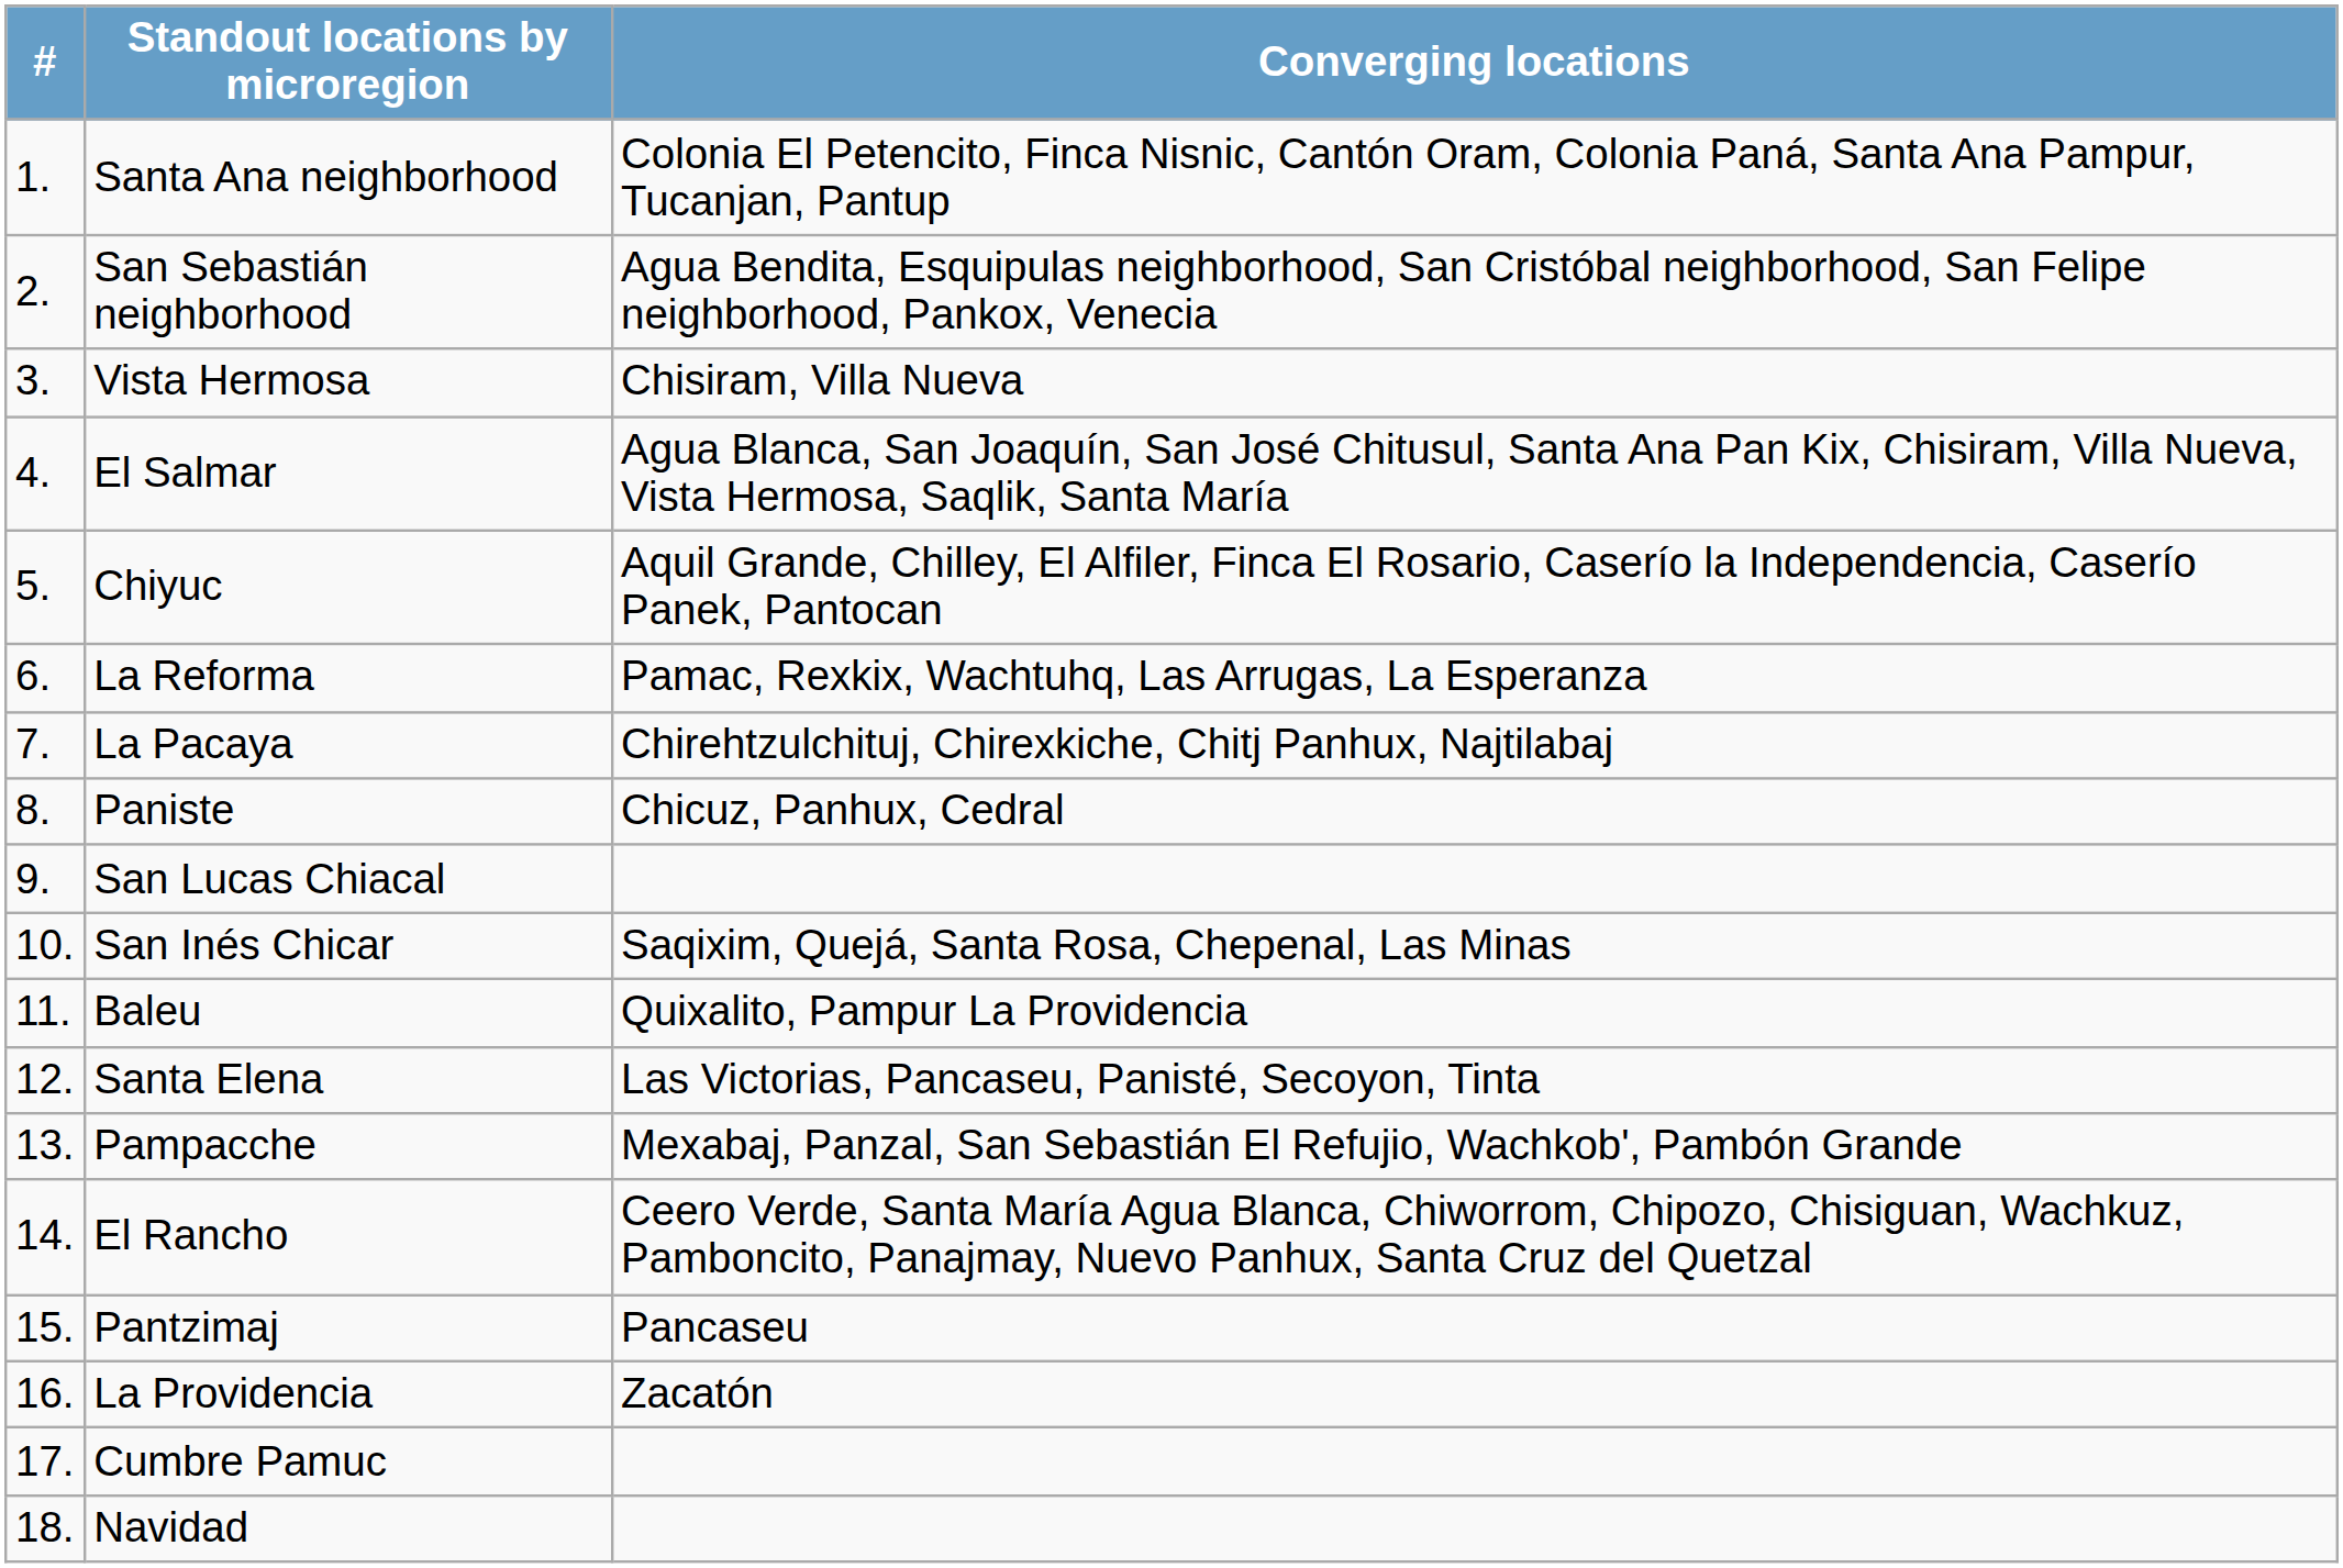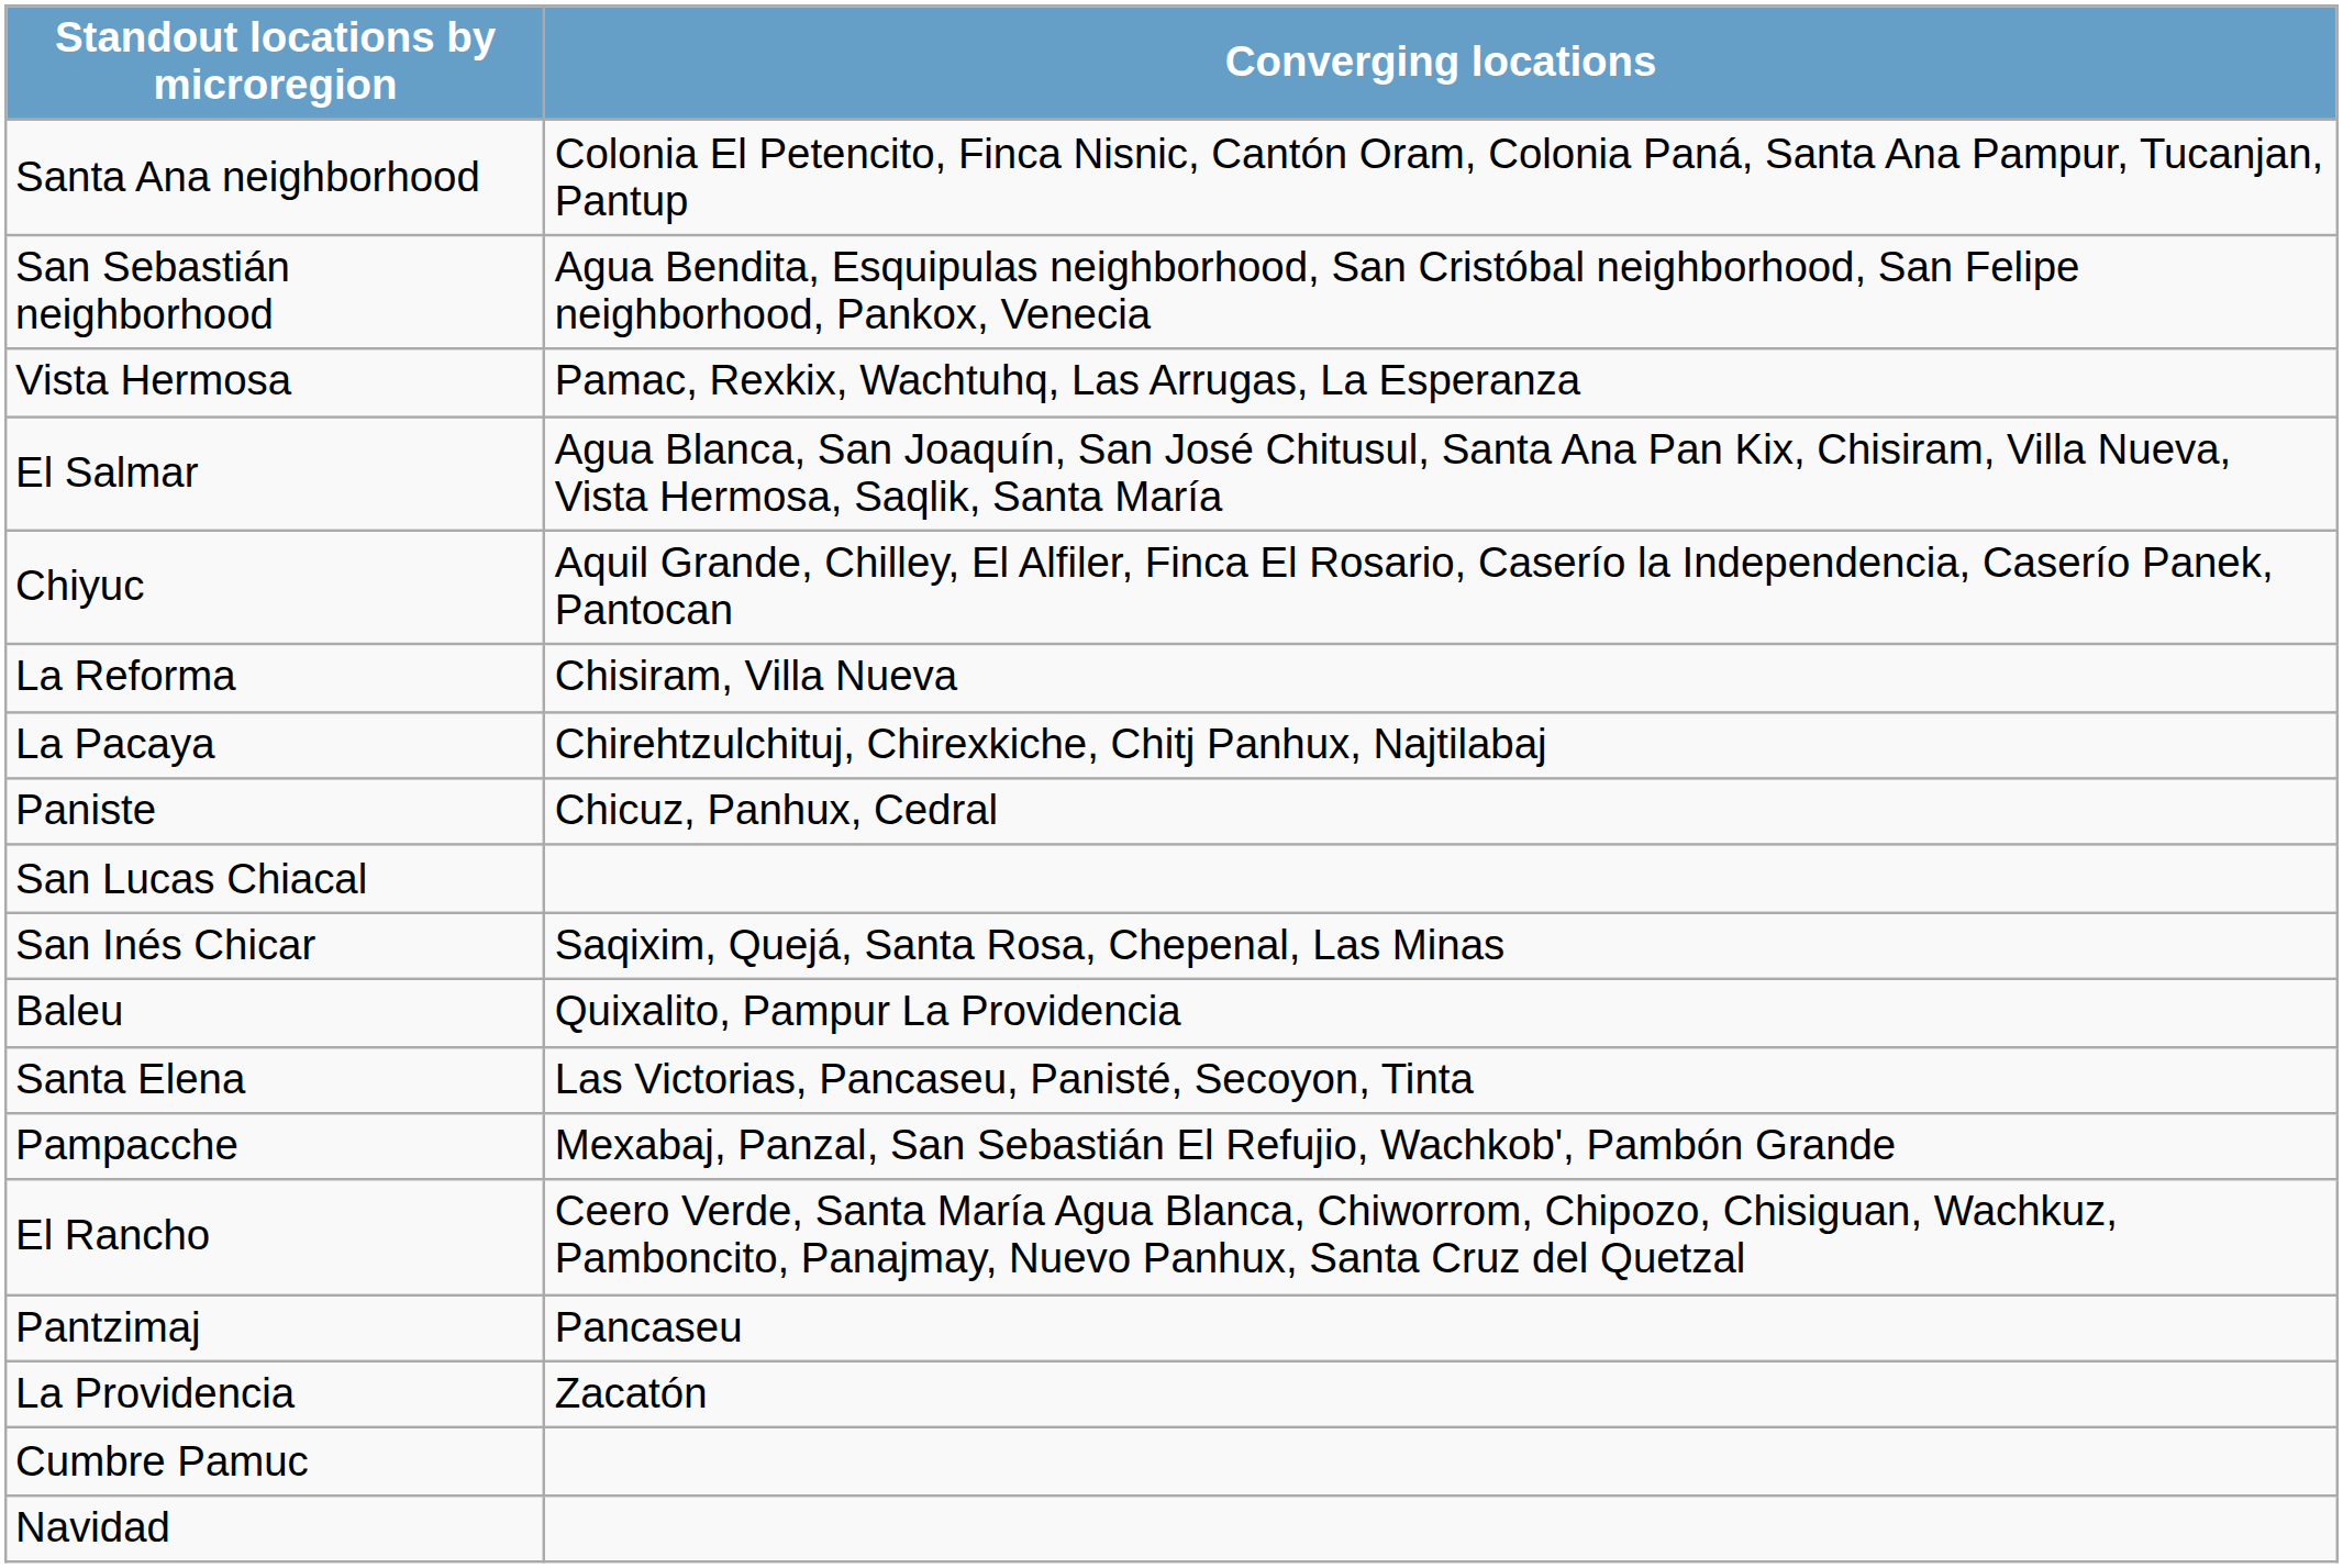- column: # | 1. | 2. | 3. | 4. | 5. | 6. | 7. | 8. | 9. | 10. | 11. | 12. | 13. | 14. | 15. | 16. | 17. | 18.
Vista Hermosa | Converging locations: Chisiram, Villa Nueva -> Pamac, Rexkix, Wachtuhq, Las Arrugas, La Esperanza
La Reforma | Converging locations: Pamac, Rexkix, Wachtuhq, Las Arrugas, La Esperanza -> Chisiram, Villa Nueva
